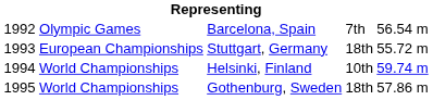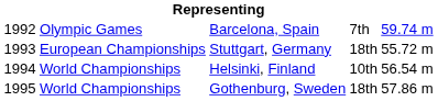Barcelona, Spain | column 5: 56.54 m -> 59.74 m
Helsinki, Finland | column 5: 59.74 m -> 56.54 m
